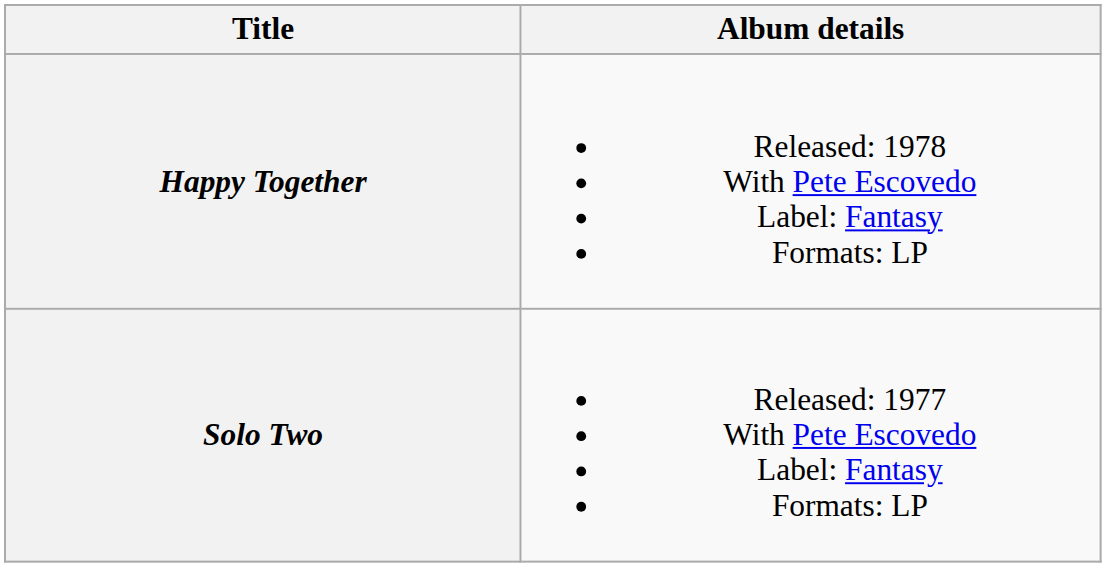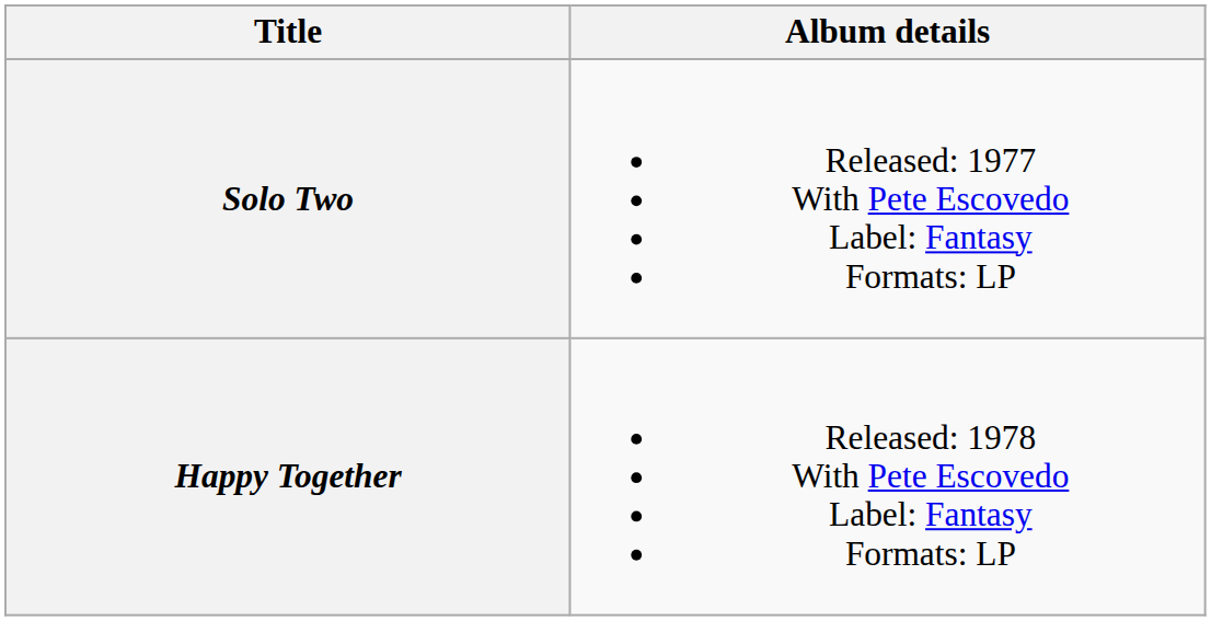rows swapped: Solo Two <-> Happy Together
